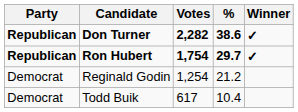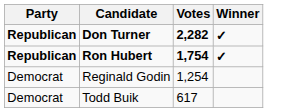- column: % | 38.6 | 29.7 | 21.2 | 10.4
